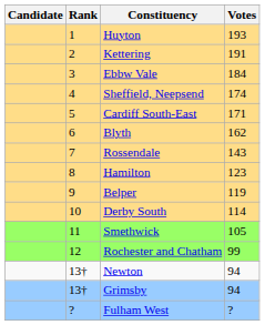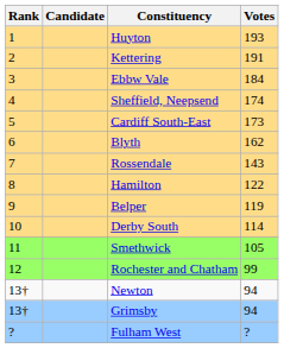columns swapped: Rank <-> Candidate
Cardiff South-East | Votes: 171 -> 173
Hamilton | Votes: 123 -> 122
